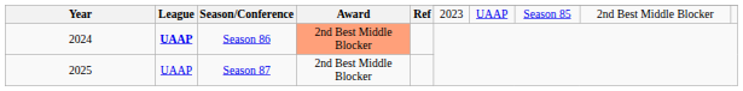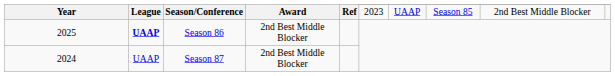Season 86 | Year: 2024 -> 2025
Season 86 | Award: lightsalmon background -> no background
Season 87 | Year: 2025 -> 2024
